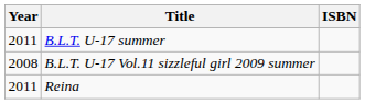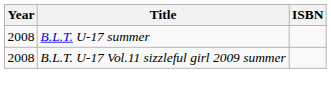B.L.T. U-17 summer | Year: 2011 -> 2008
- row: 2011 | Reina
